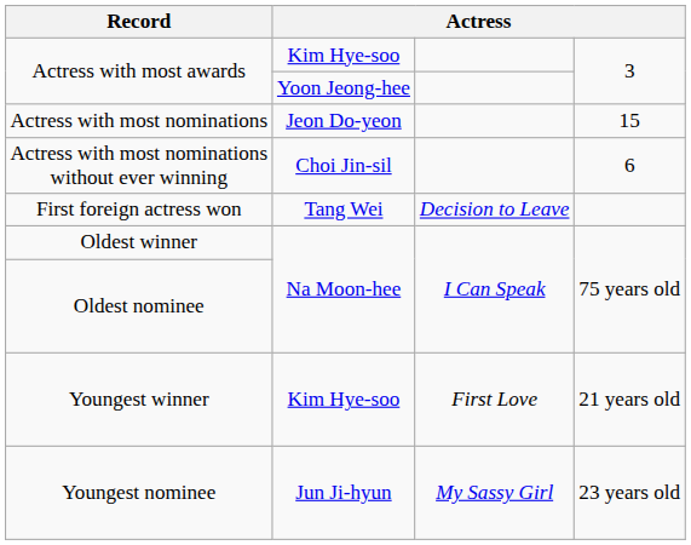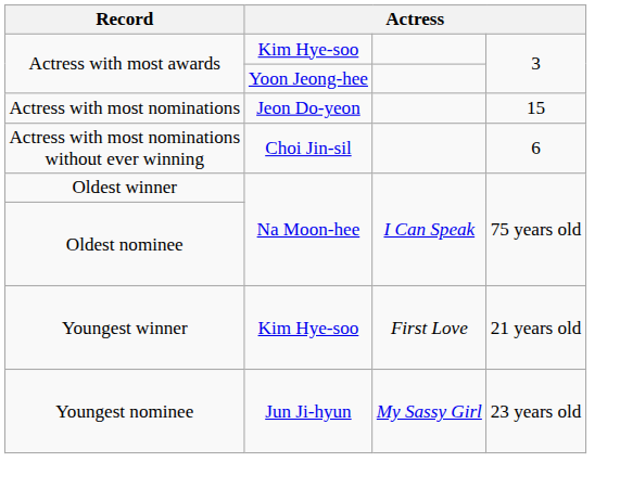- row: First foreign actress won | Tang Wei | Decision to Leave
